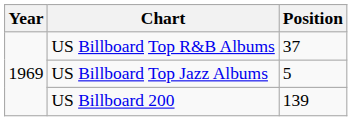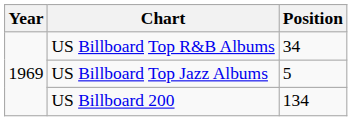US Billboard Top R&B Albums | Position: 37 -> 34
US Billboard 200 | Position: 139 -> 134
